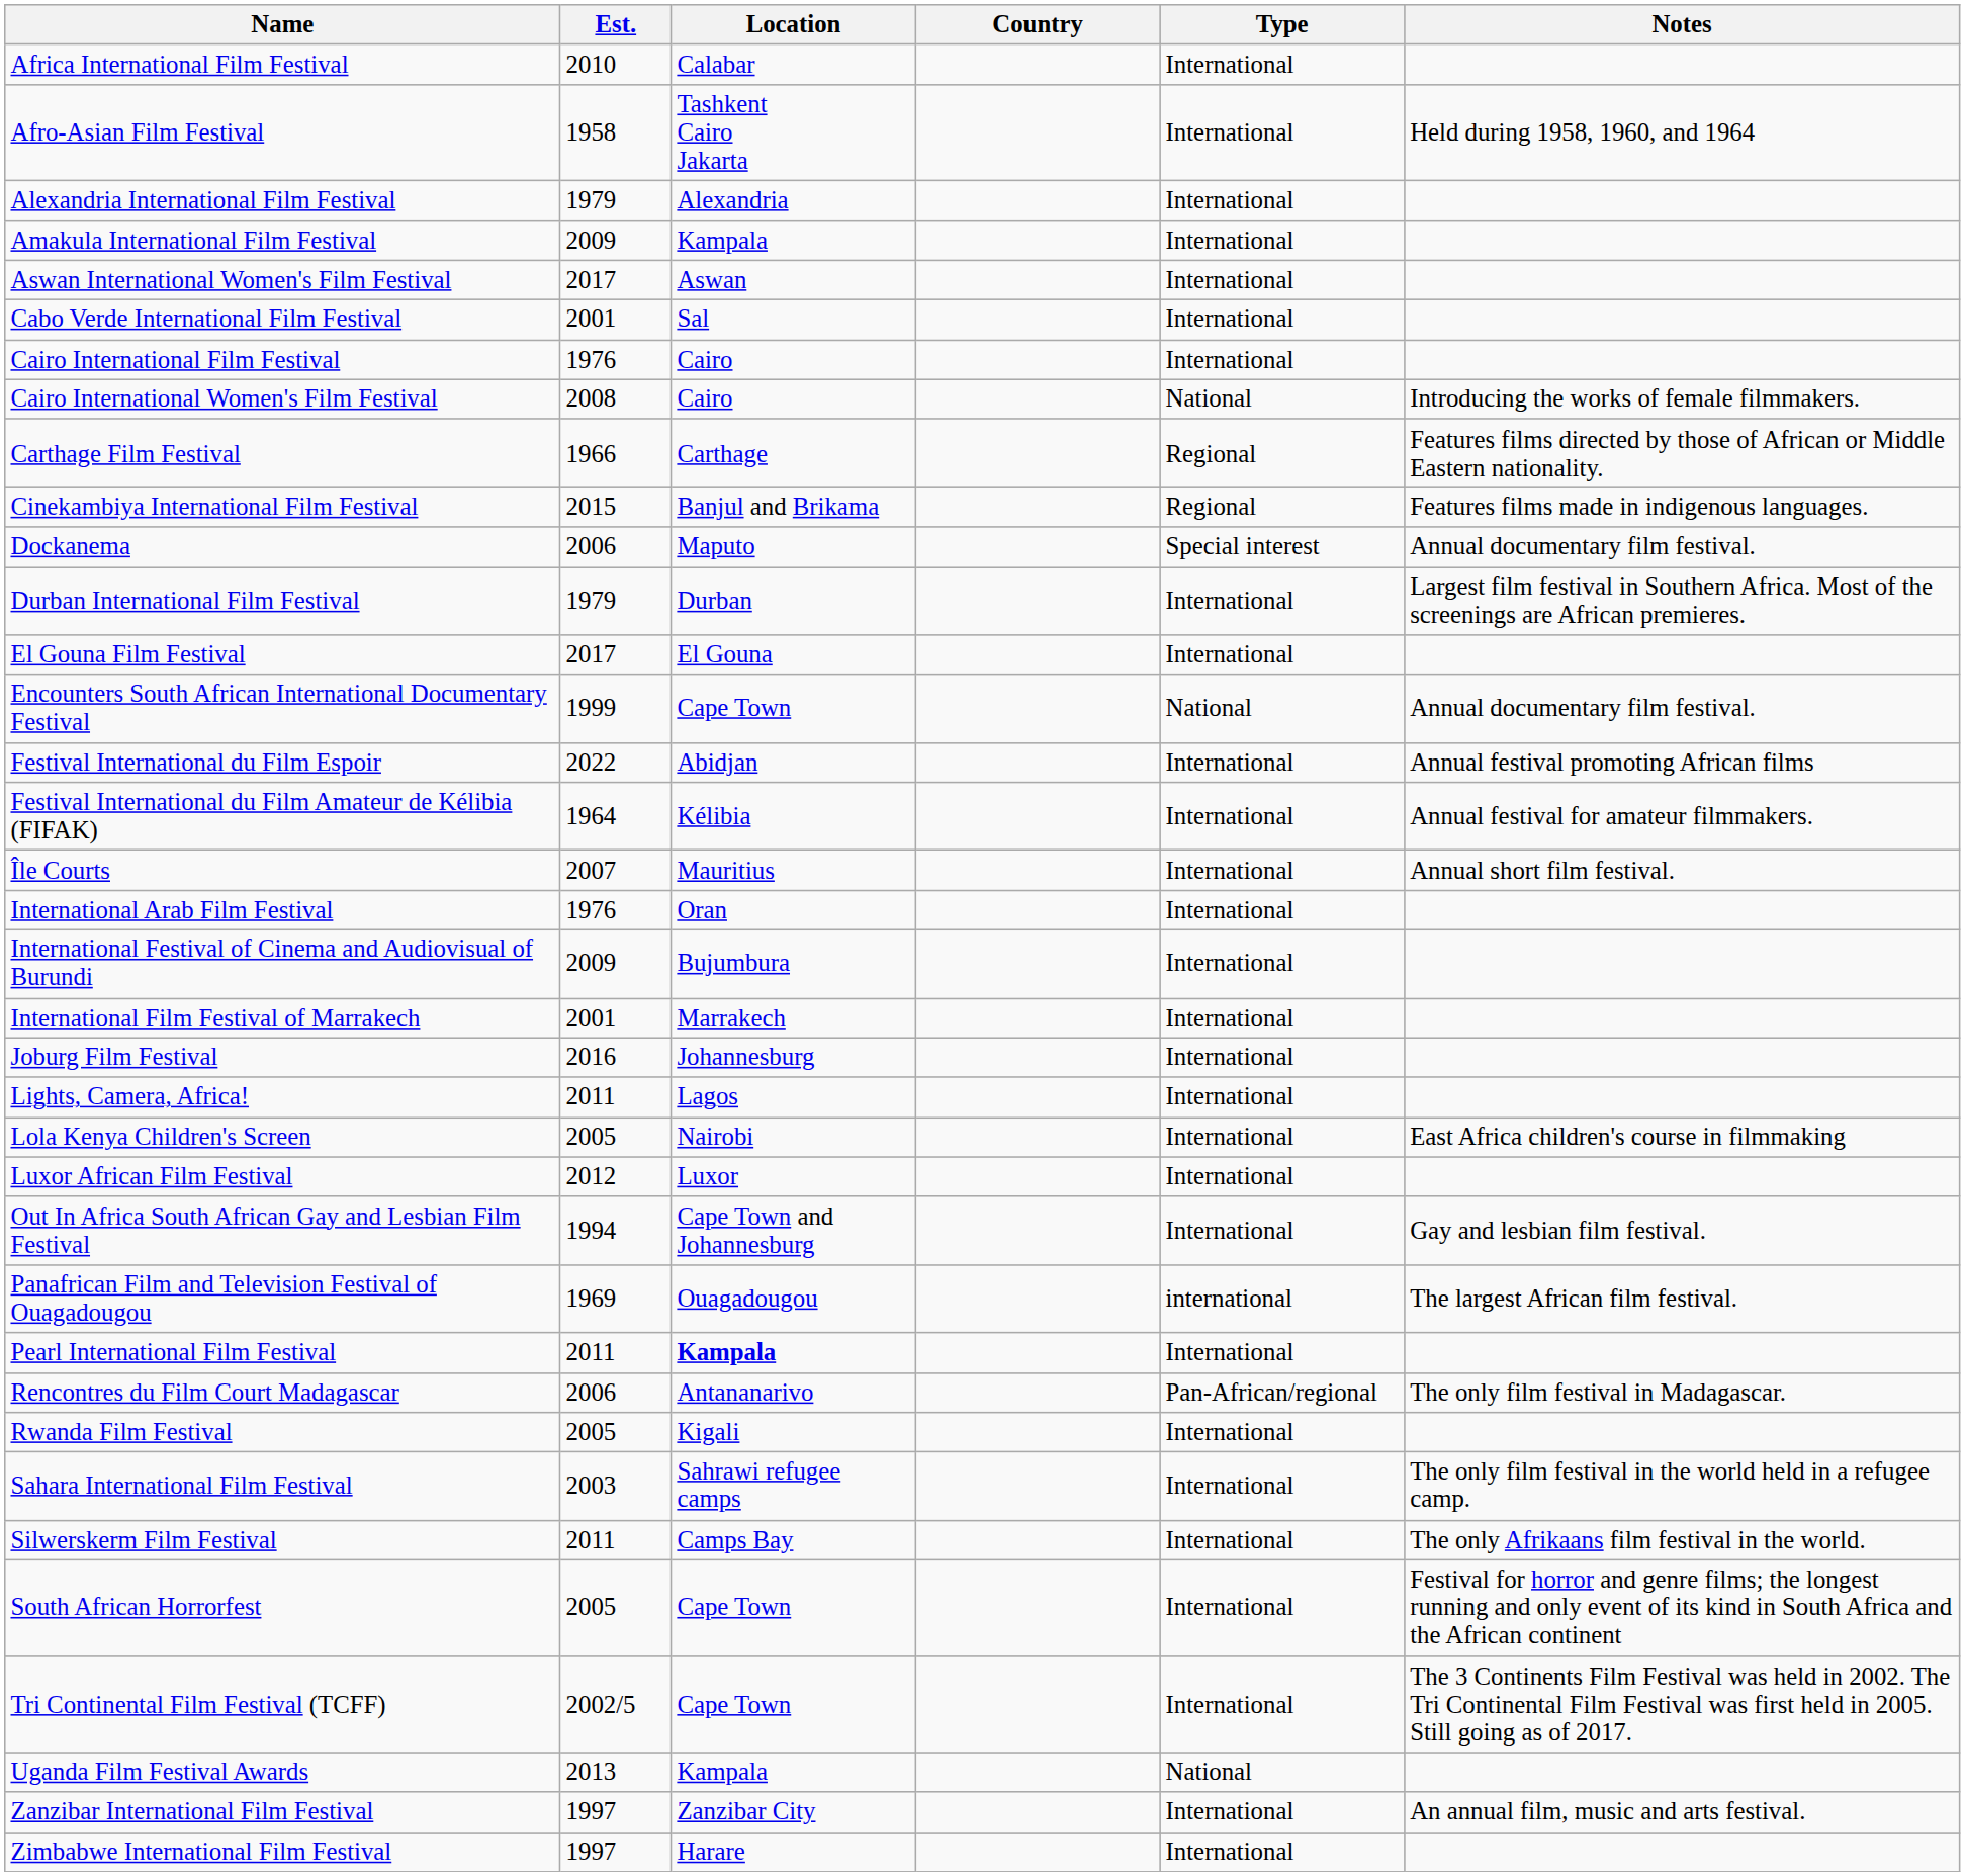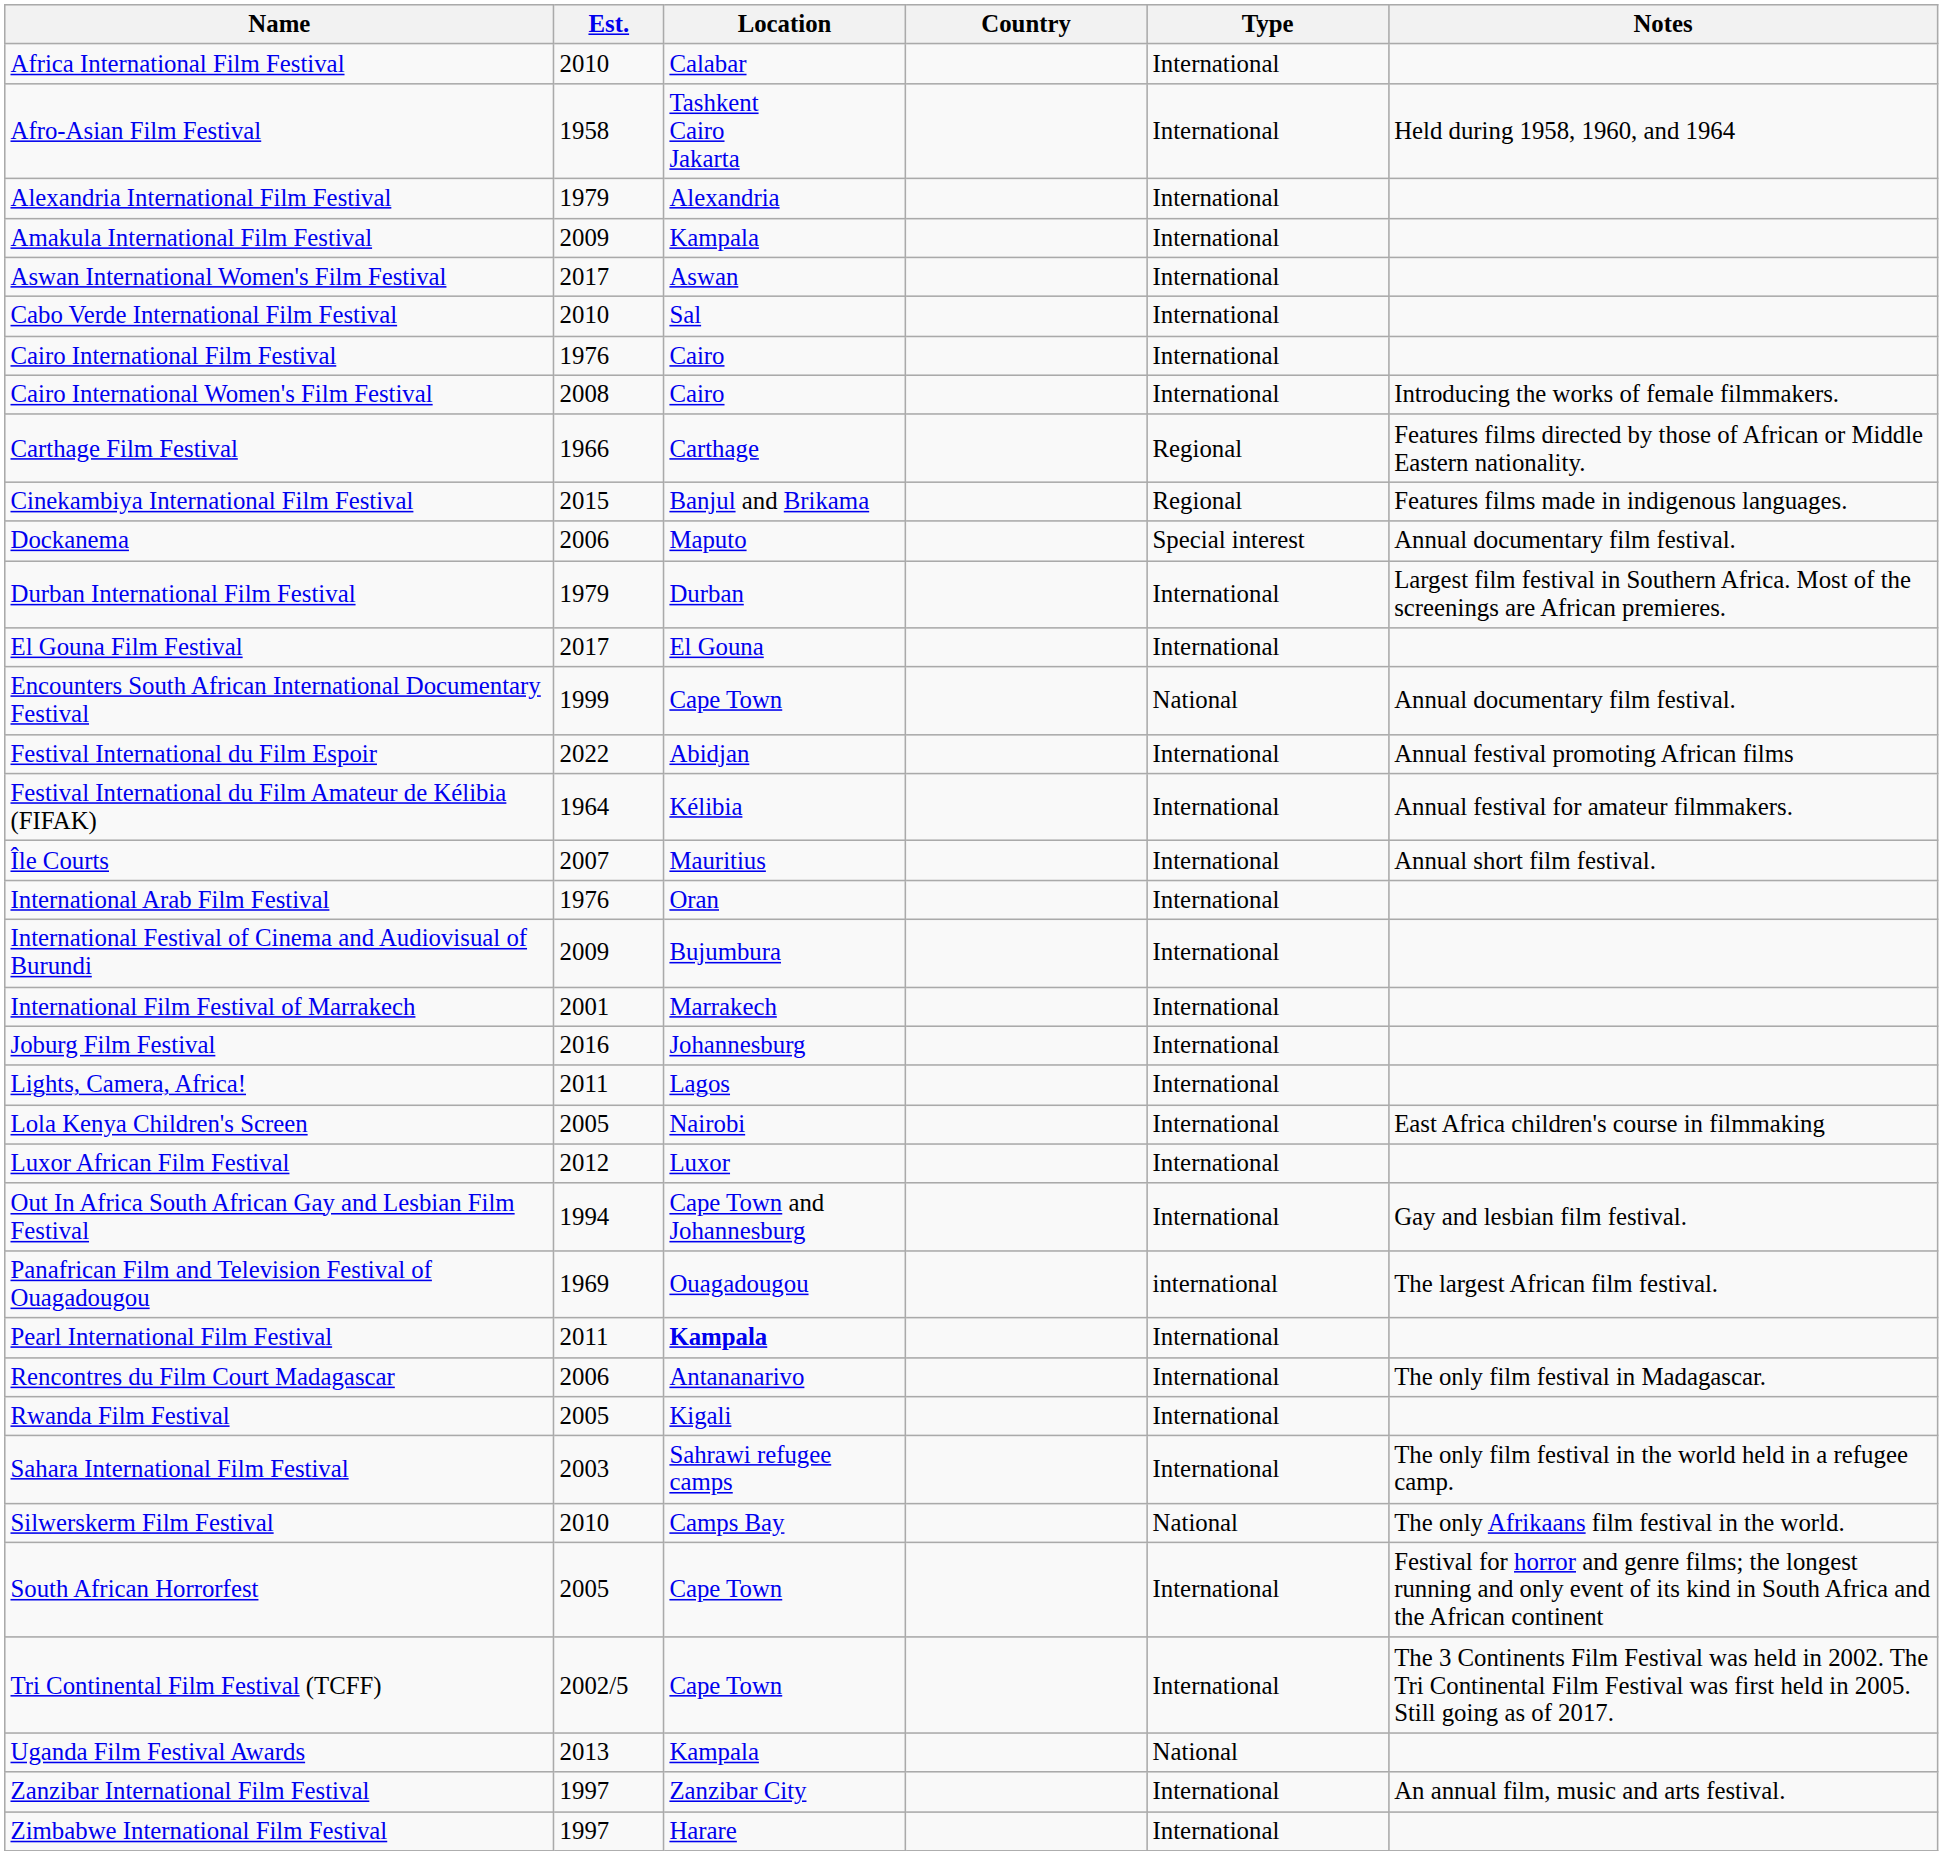Cabo Verde International Film Festival | Est.: 2001 -> 2010
Cairo International Women's Film Festival | Type: National -> International
Rencontres du Film Court Madagascar | Type: Pan-African/regional -> International
Silwerskerm Film Festival | Est.: 2011 -> 2010
Silwerskerm Film Festival | Type: International -> National
